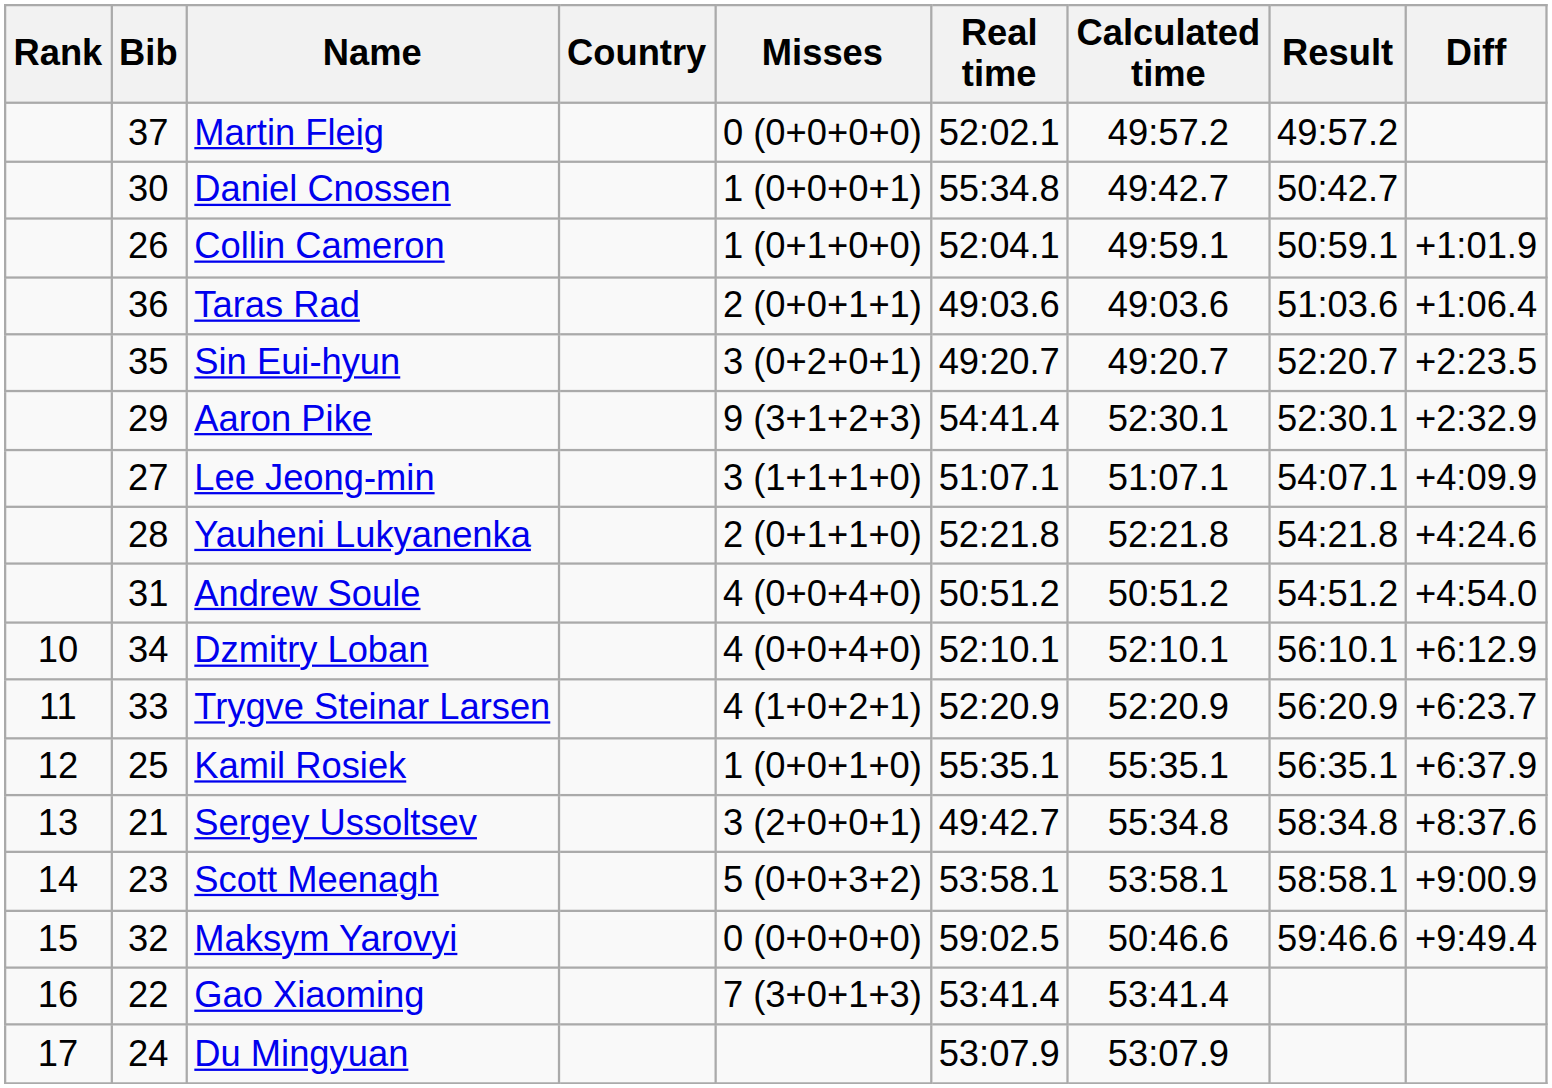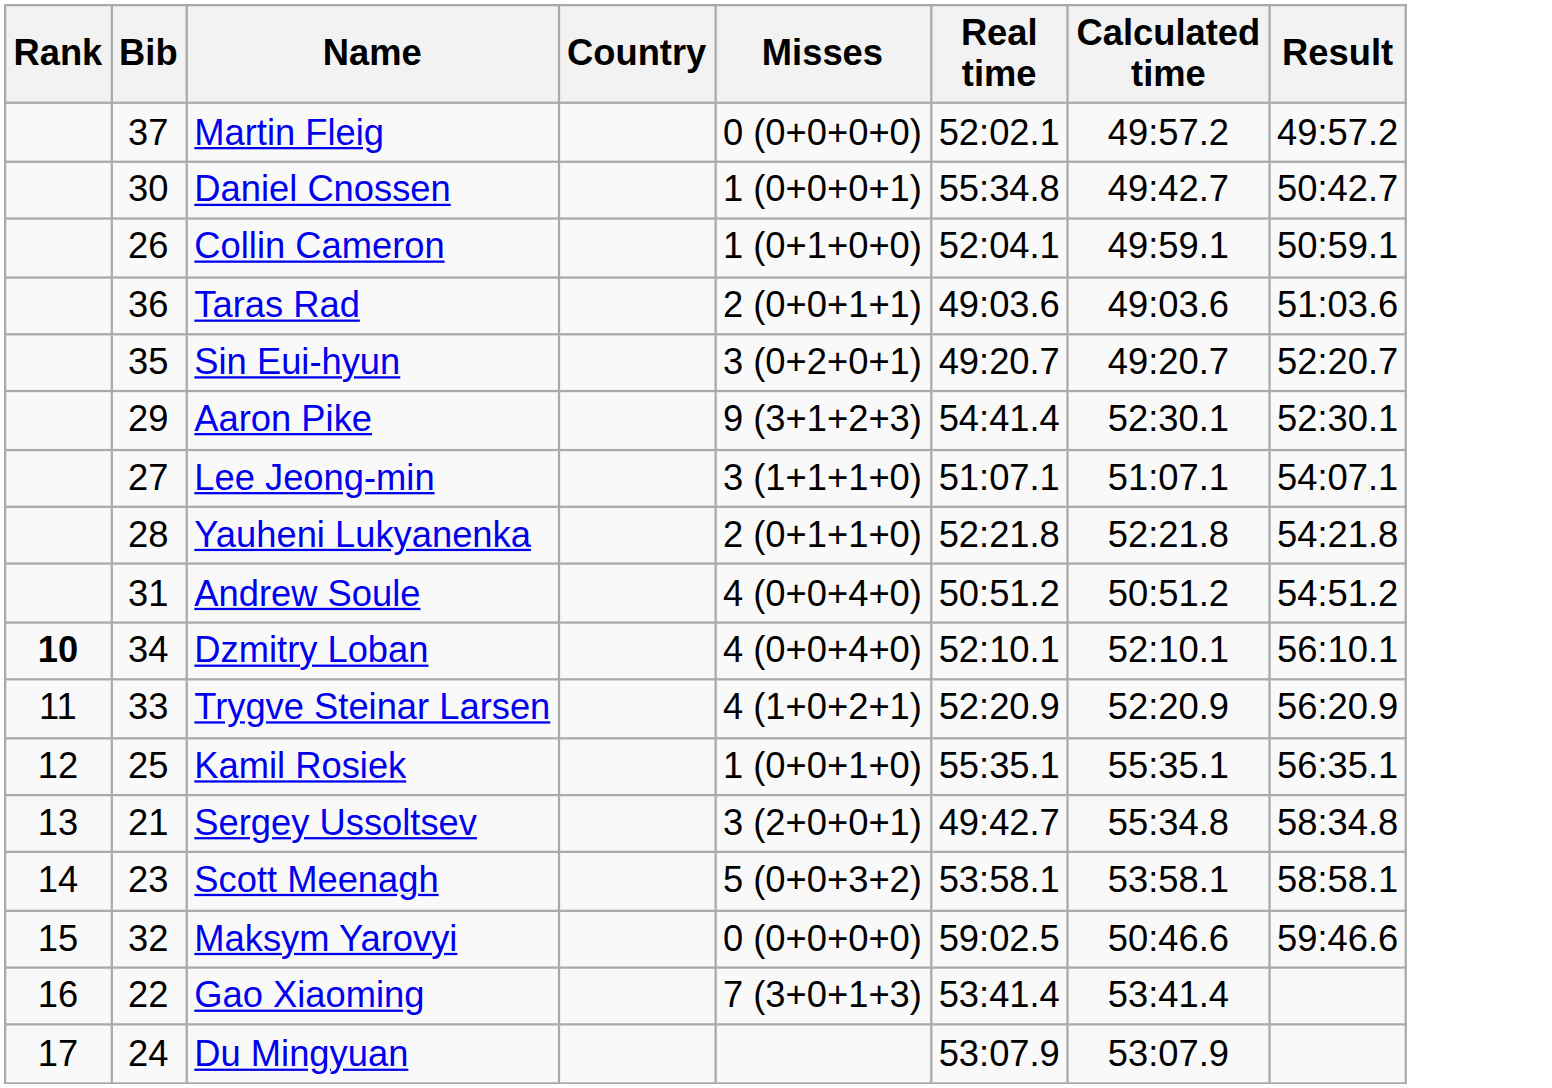- column: Diff | +1:01.9 | +1:06.4 | +2:23.5 | +2:32.9 | +4:09.9 | +4:24.6 | +4:54.0 | +6:12.9 | +6:23.7 | +6:37.9 | +8:37.6 | +9:00.9 | +9:49.4
Dzmitry Loban | Rank: normal -> bold
